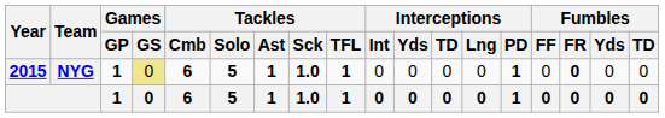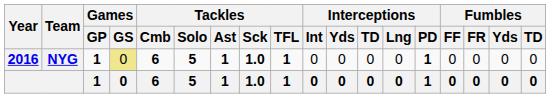NYG | Year: 2015 -> 2016
NYG | Fumbles / FR: bold -> normal
